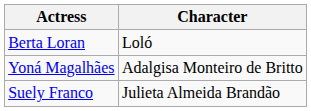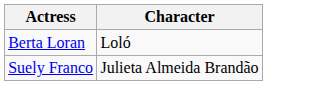- row: Yoná Magalhães | Adalgisa Monteiro de Britto
